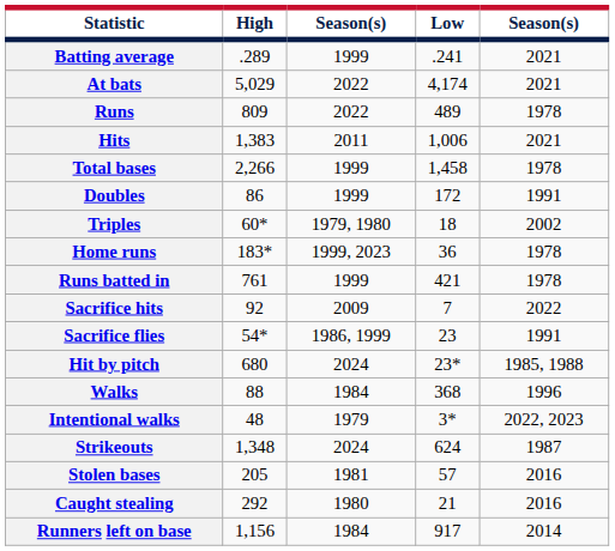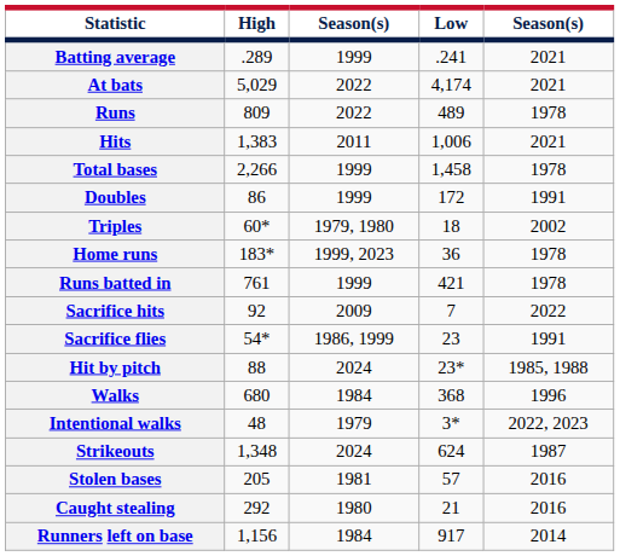Hit by pitch | High: 680 -> 88
Walks | High: 88 -> 680
